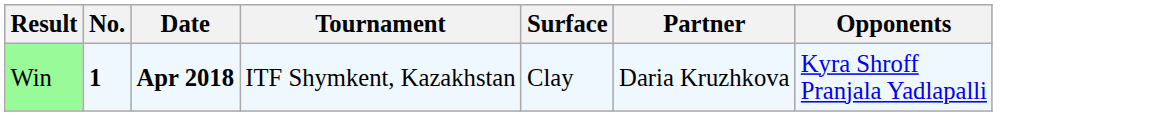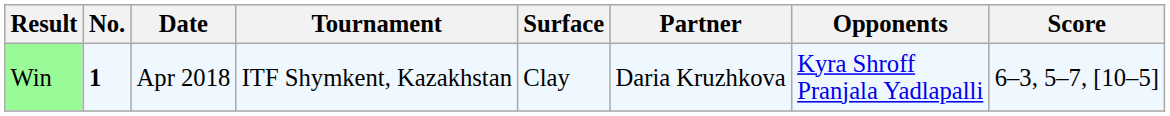+ column: Score | 6–3, 5–7, [10–5]
Win | Date: bold -> normal
